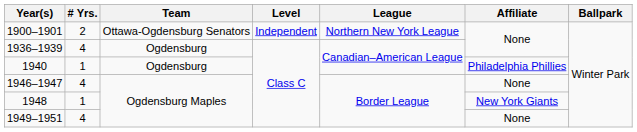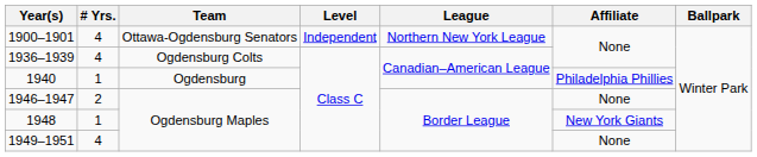1900–1901 | # Yrs.: 2 -> 4
1936–1939 | Team: Ogdensburg -> Ogdensburg Colts
1946–1947 | # Yrs.: 4 -> 2
